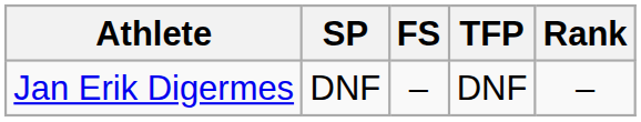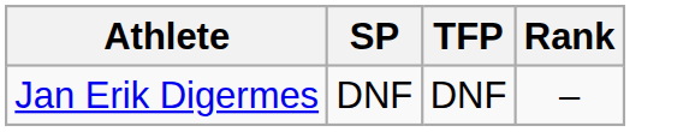- column: FS | –
